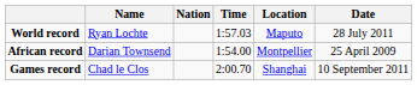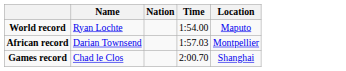- column: Date | 28 July 2011 | 25 April 2009 | 10 September 2011
World record | Time: 1:57.03 -> 1:54.00
African record | Time: 1:54.00 -> 1:57.03
